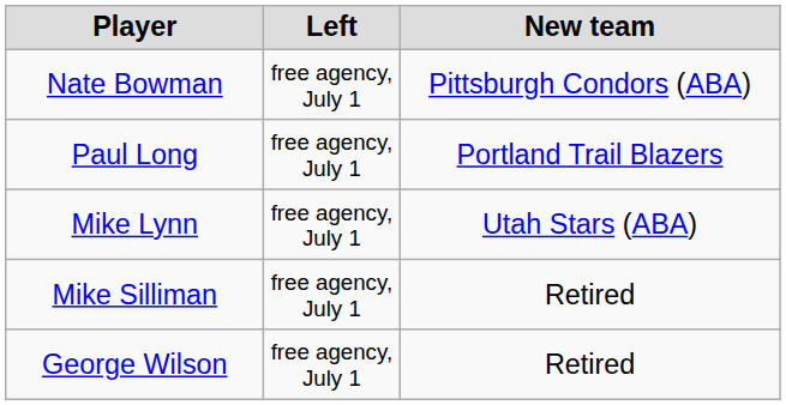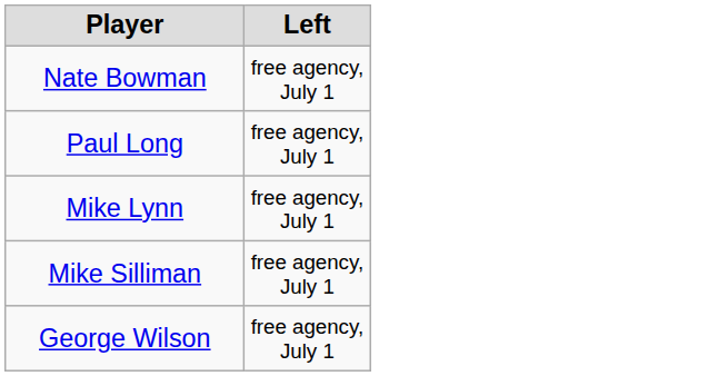- column: New team | Pittsburgh Condors (ABA) | Portland Trail Blazers | Utah Stars (ABA) | Retired | Retired
